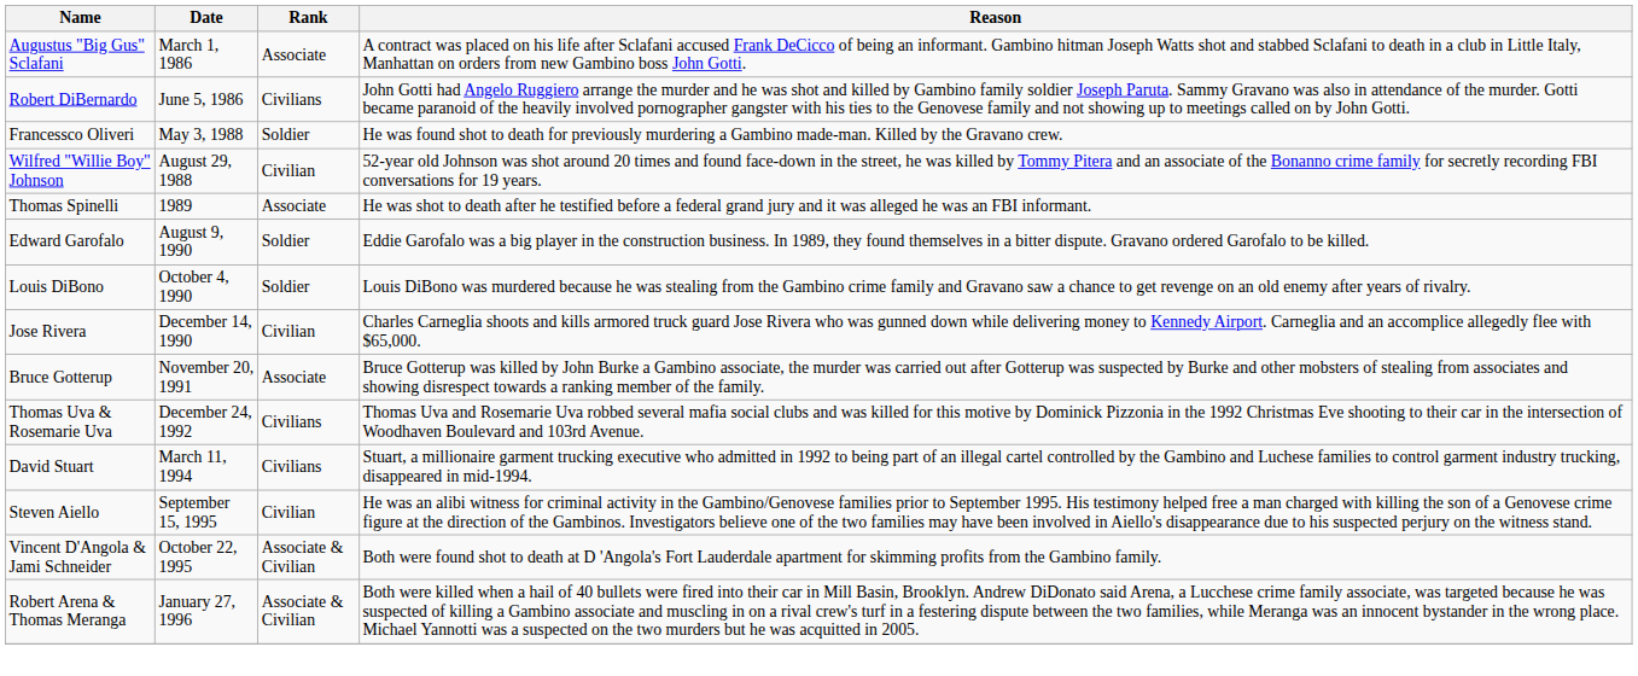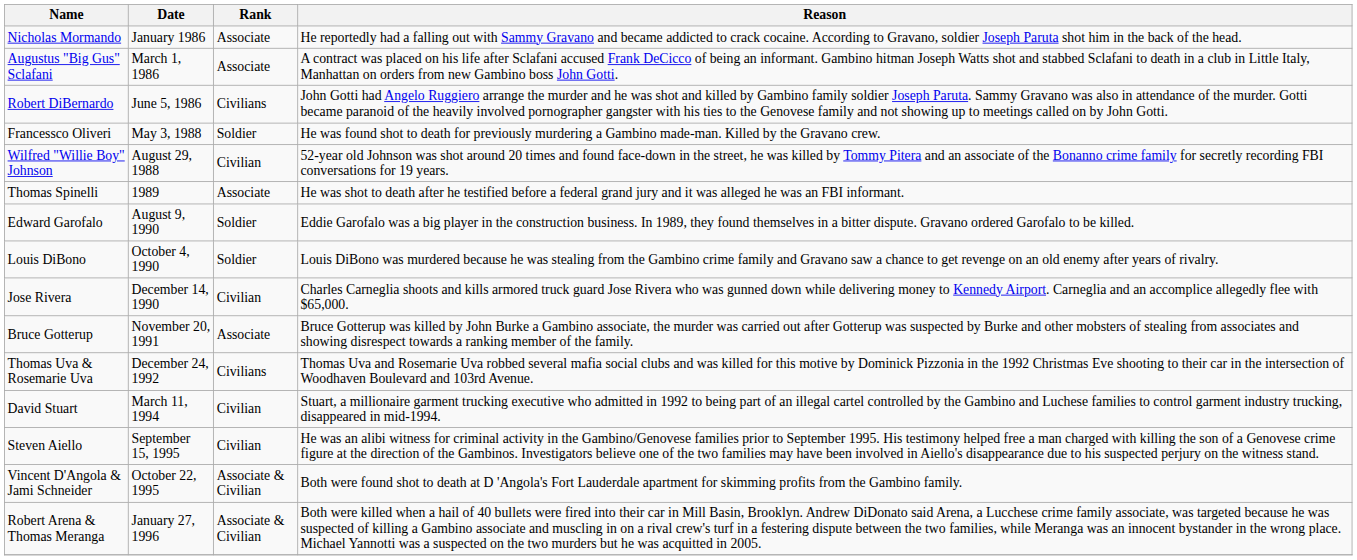+ row: Nicholas Mormando | January 1986 | Associate | He reportedly had a falling out with Sammy Gravano and became addicted to crack cocaine. According to Gravano, soldier Joseph Paruta shot him in the back of the head.
David Stuart | Rank: Civilians -> Civilian
